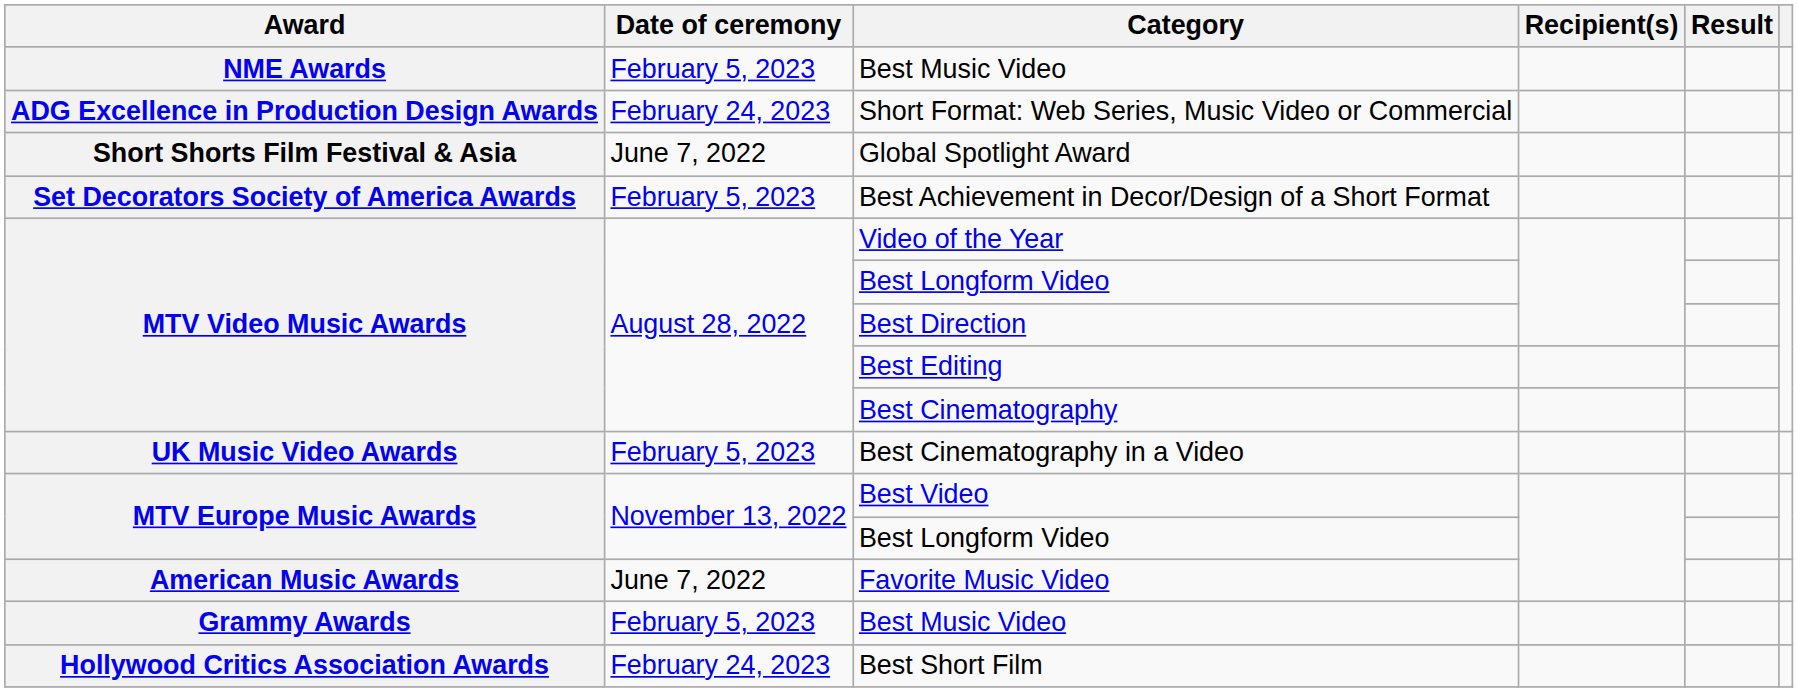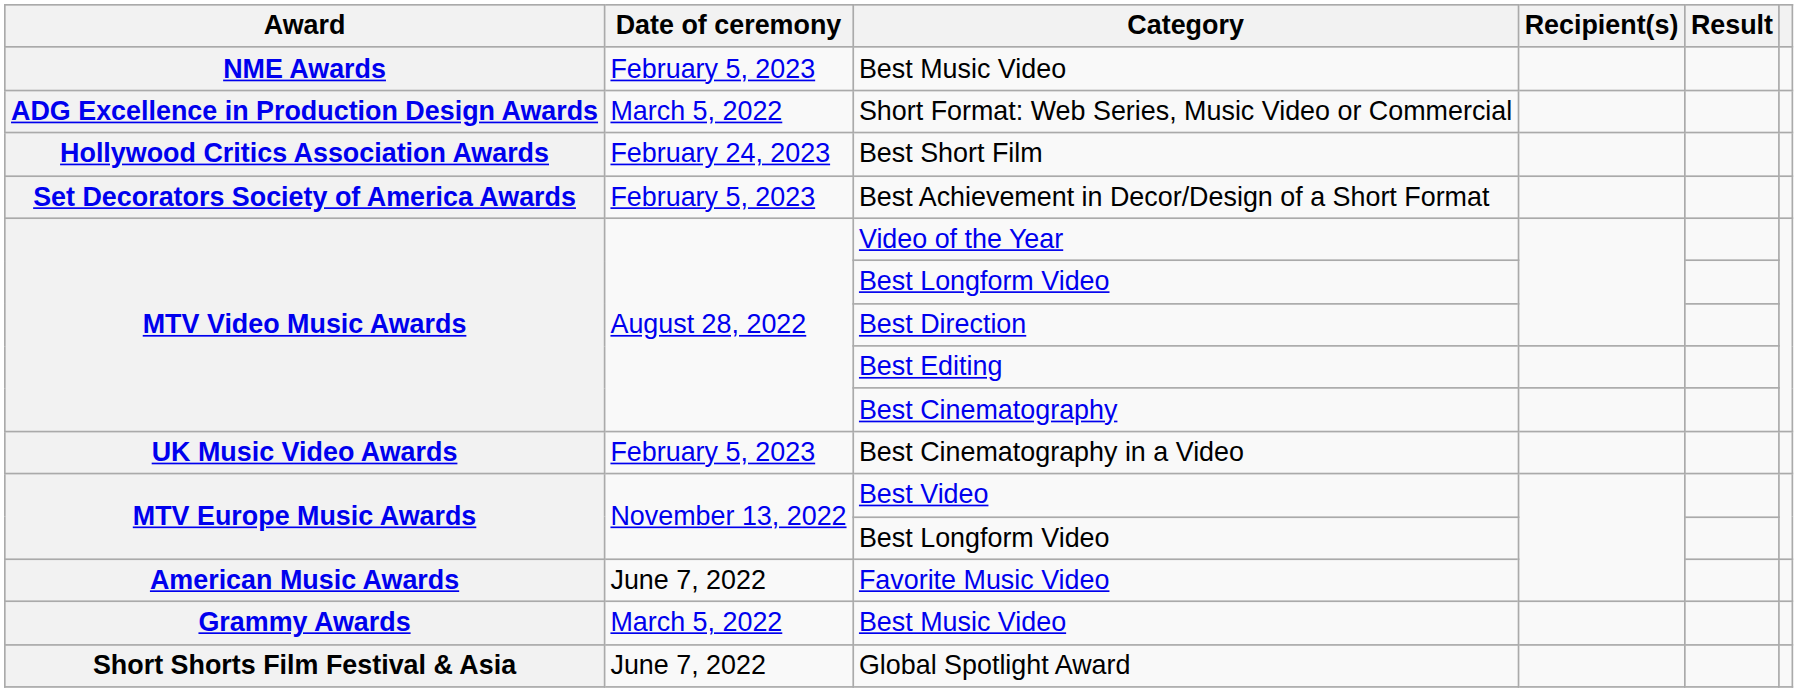Short Format: Web Series, Music Video or Commercial | Date of ceremony: February 24, 2023 -> March 5, 2022
rows swapped: Global Spotlight Award <-> Best Short Film
Grammy Awards / Best Music Video | Date of ceremony: February 5, 2023 -> March 5, 2022
